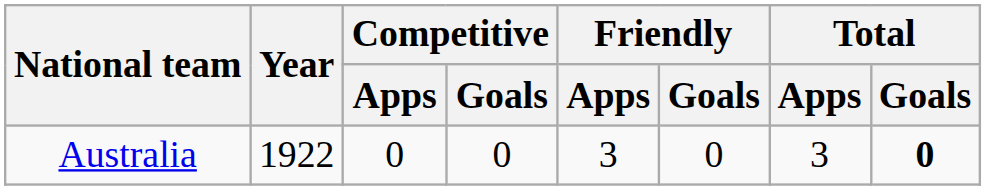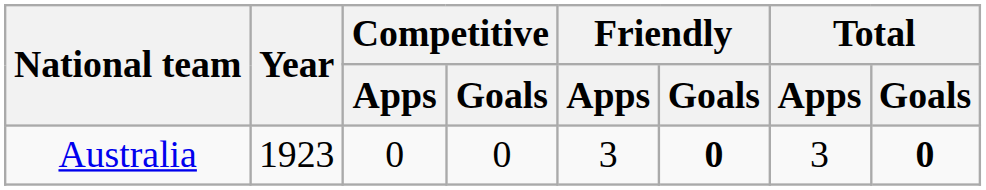Australia | Year: 1922 -> 1923
Australia | Friendly / Goals: normal -> bold
